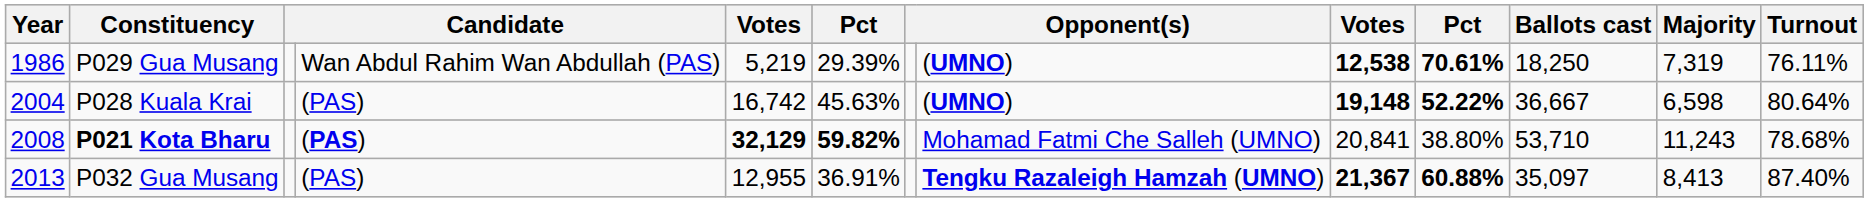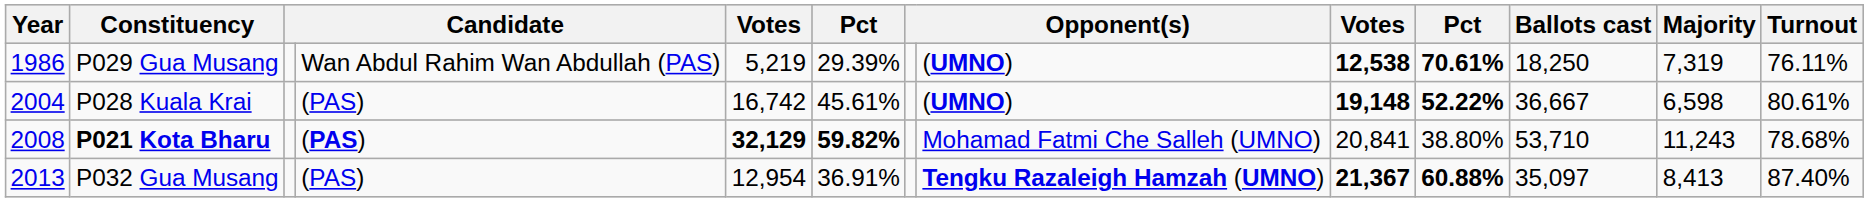P028 Kuala Krai | column 6: 45.63% -> 45.61%
P028 Kuala Krai | Turnout: 80.64% -> 80.61%
P032 Gua Musang | column 5: 12,955 -> 12,954
